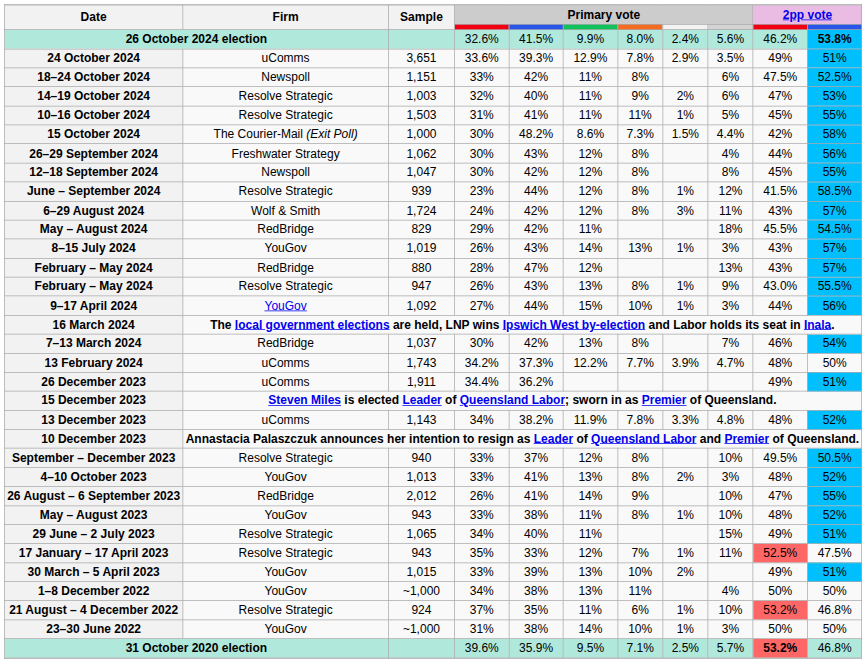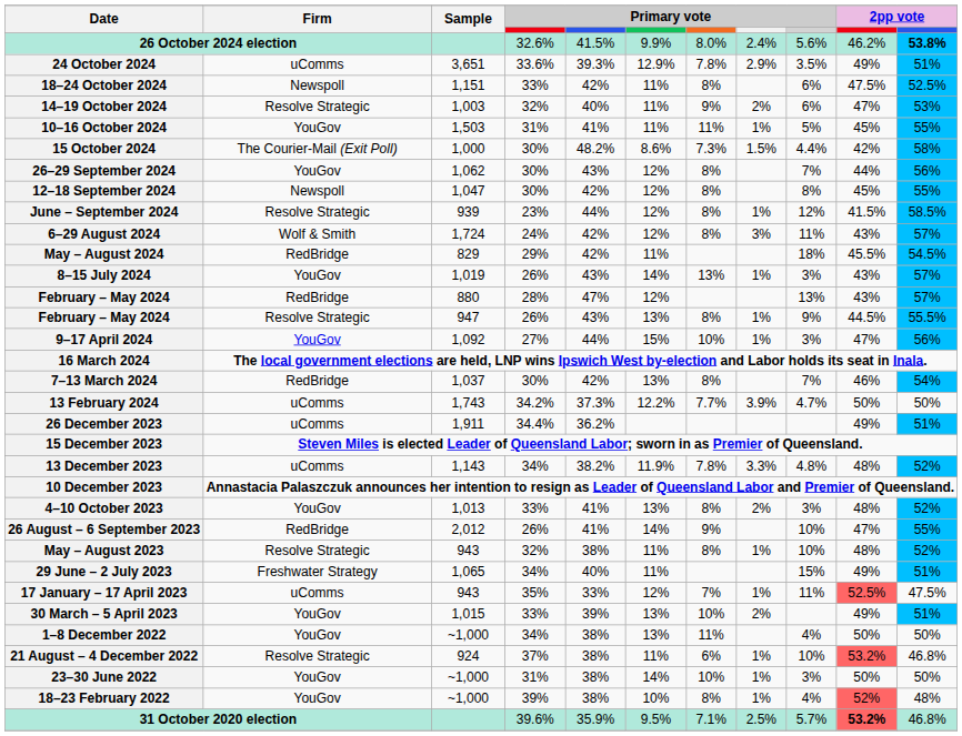10–16 October 2024 | Firm: Resolve Strategic -> YouGov
26–29 September 2024 | Firm: Freshwater Strategy -> YouGov
26–29 September 2024 | column 9: 4% -> 7%
February – May 2024 / 947 | column 10: 43.0% -> 44.5%
9–17 April 2024 | column 10: 44% -> 47%
13 February 2024 | column 10: 48% -> 50%
- row: September – December 2023 | Resolve Strategic | 940 | 33% | 37% | 12% | 8% | 10% | 49.5% | 50.5%
May – August 2023 | Firm: YouGov -> Resolve Strategic
May – August 2023 | column 4: 33% -> 32%
29 June – 2 July 2023 | Firm: Resolve Strategic -> Freshwater Strategy
17 January – 17 April 2023 | Firm: Resolve Strategic -> uComms
21 August – 4 December 2022 | column 5: 35% -> 38%
+ row: 18–23 February 2022 | YouGov | ~1,000 | 39% | 38% | 10% | 8% | 1% | 4% | 52% | 48%
